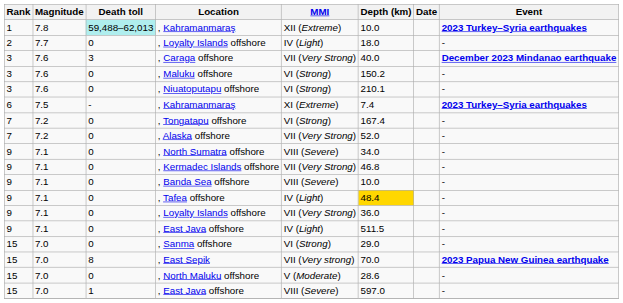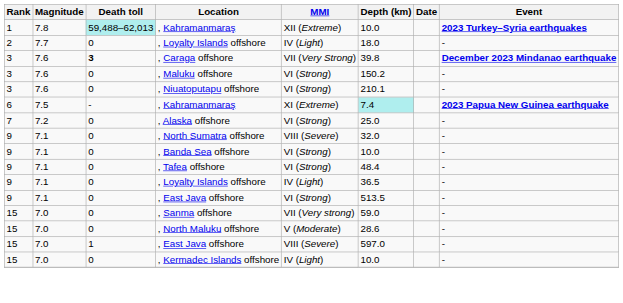, Caraga offshore | Death toll: normal -> bold
, Caraga offshore | Depth (km): 40.0 -> 39.8
6 / , Kahramanmaraş | Depth (km): no background -> paleturquoise background
6 / , Kahramanmaraş | Event: 2023 Turkey–Syria earthquakes -> 2023 Papua New Guinea earthquake
- row: 7 | 7.2 | 0 | , Tongatapu offshore | VI (Strong) | 167.4 | -
, Alaska offshore | MMI: VII (Very Strong) -> VI (Strong)
, Alaska offshore | Depth (km): 52.0 -> 25.0
, North Sumatra offshore | Depth (km): 34.0 -> 32.0
- row: 9 | 7.1 | 0 | , Kermadec Islands offshore | VII (Very Strong) | 46.8 | -
, Banda Sea offshore | MMI: VIII (Severe) -> VI (Strong)
, Tafea offshore | MMI: IV (Light) -> VI (Strong)
, Tafea offshore | Depth (km): gold background -> no background
9 / , Loyalty Islands offshore | MMI: VII (Very Strong) -> IV (Light)
9 / , Loyalty Islands offshore | Depth (km): 36.0 -> 36.5
9 / , East Java offshore | MMI: IV (Light) -> VI (Strong)
9 / , East Java offshore | Depth (km): 511.5 -> 513.5
, Sanma offshore | MMI: VI (Strong) -> VII (Very strong)
, Sanma offshore | Depth (km): 29.0 -> 59.0
- row: 15 | 7.0 | 8 | , East Sepik | VII (Very strong) | 70.0 | 2023 Papua New Guinea earthquake
+ row: 15 | 7.0 | 0 | , Kermadec Islands offshore | IV (Light) | 10.0 | -
